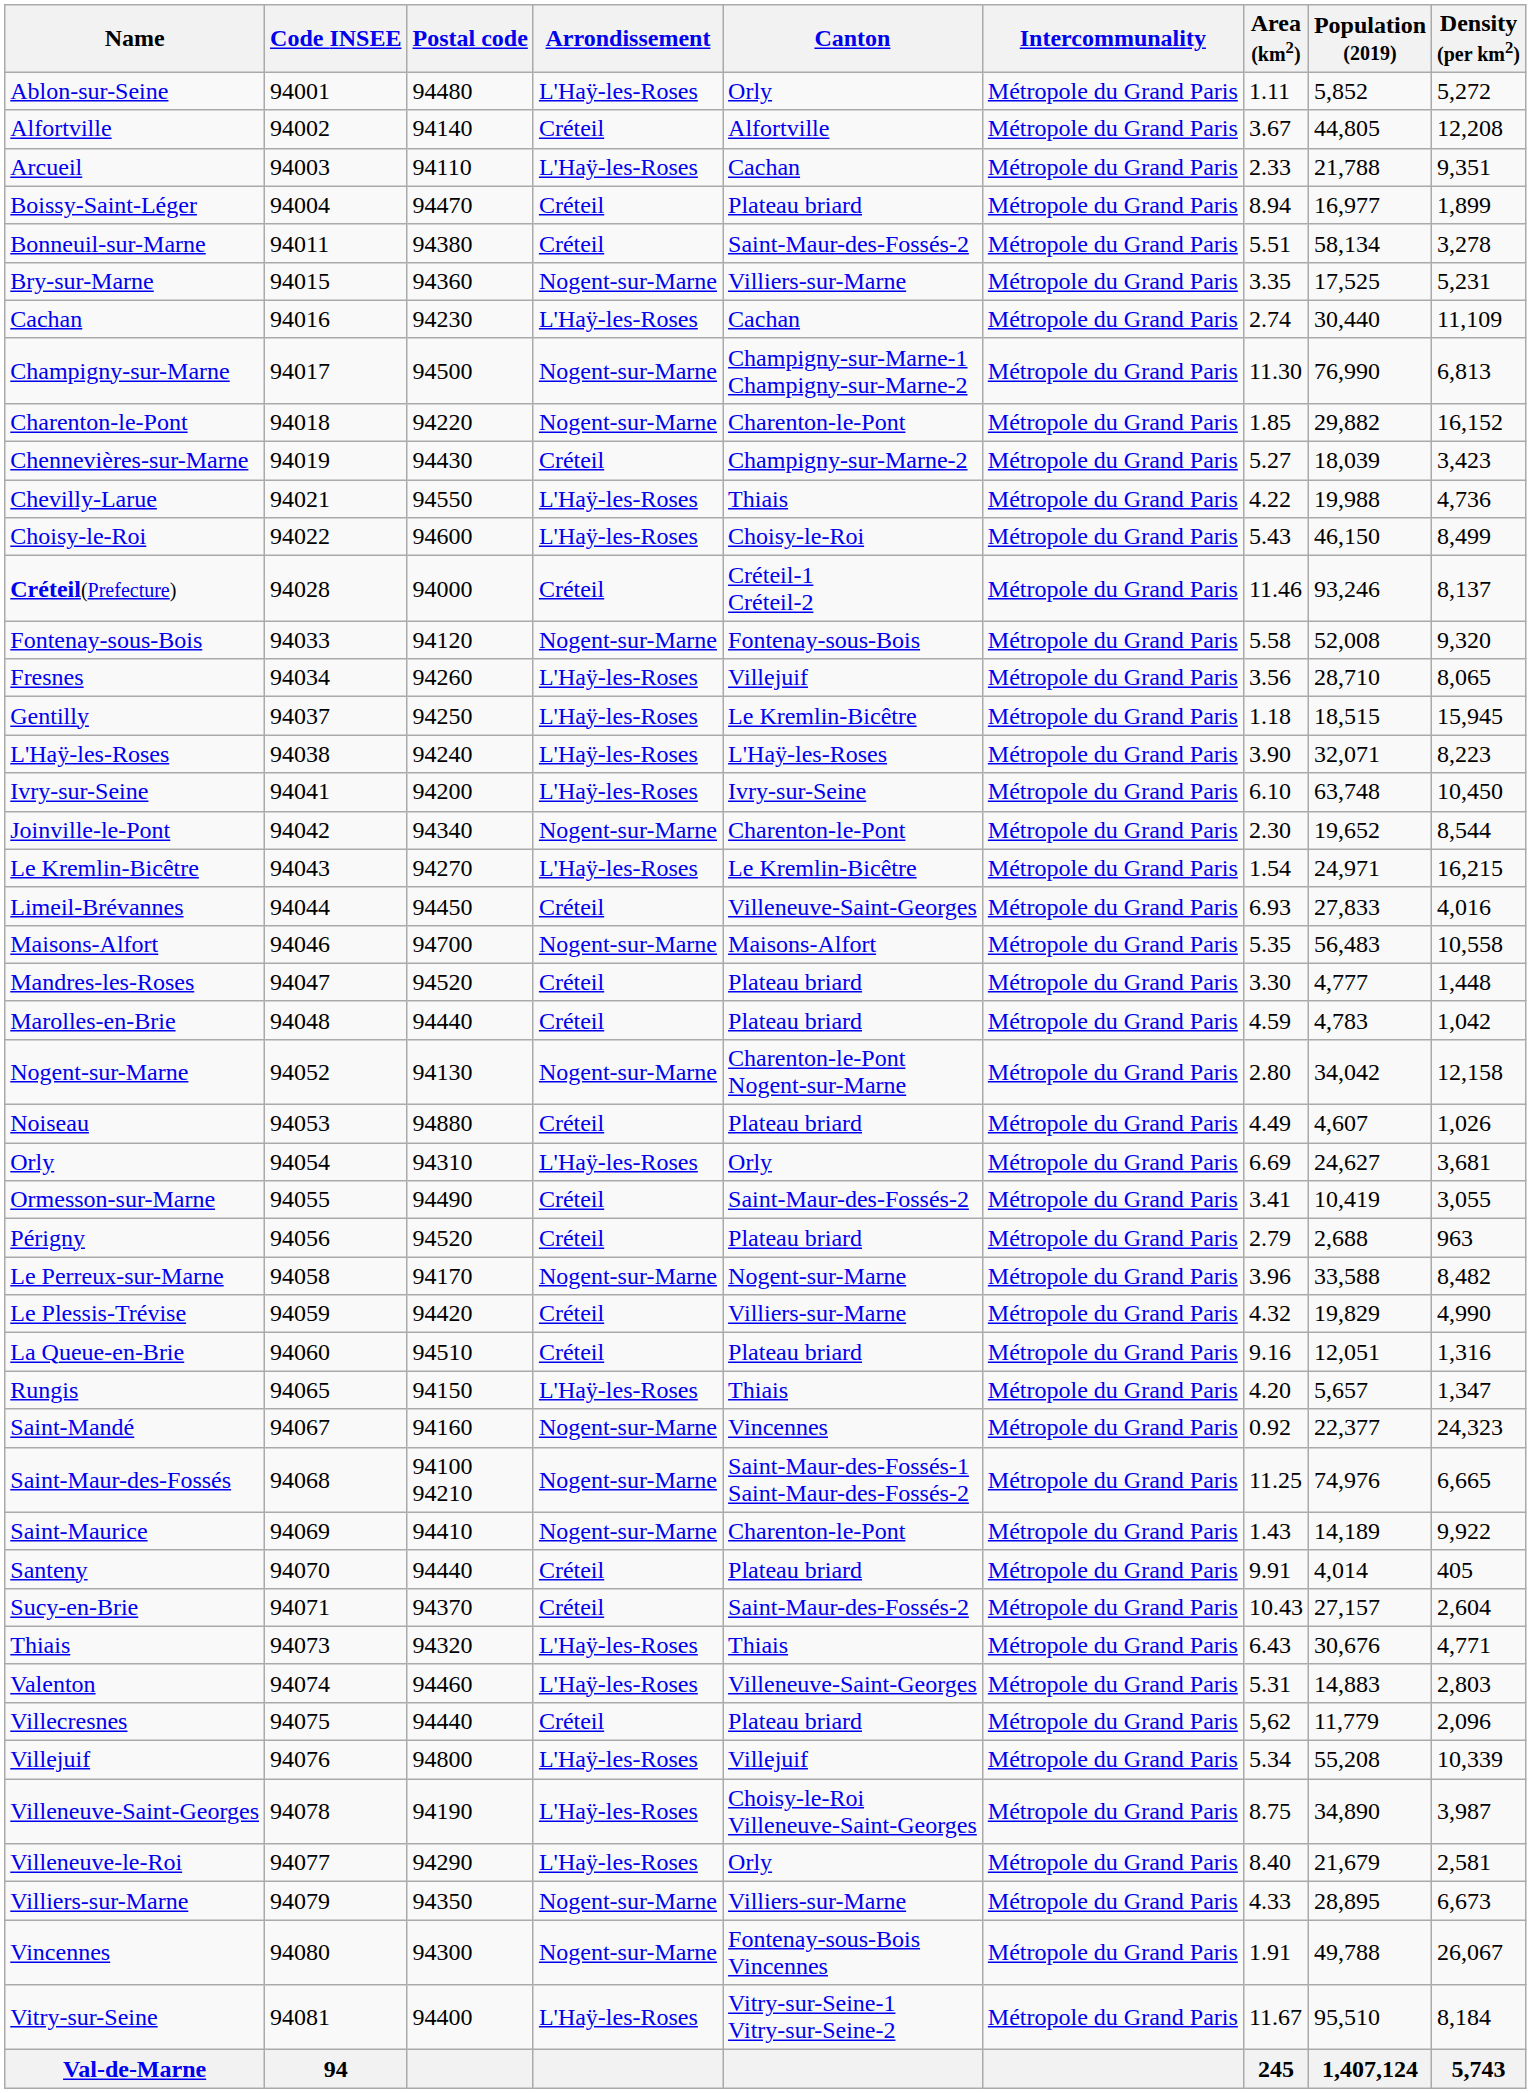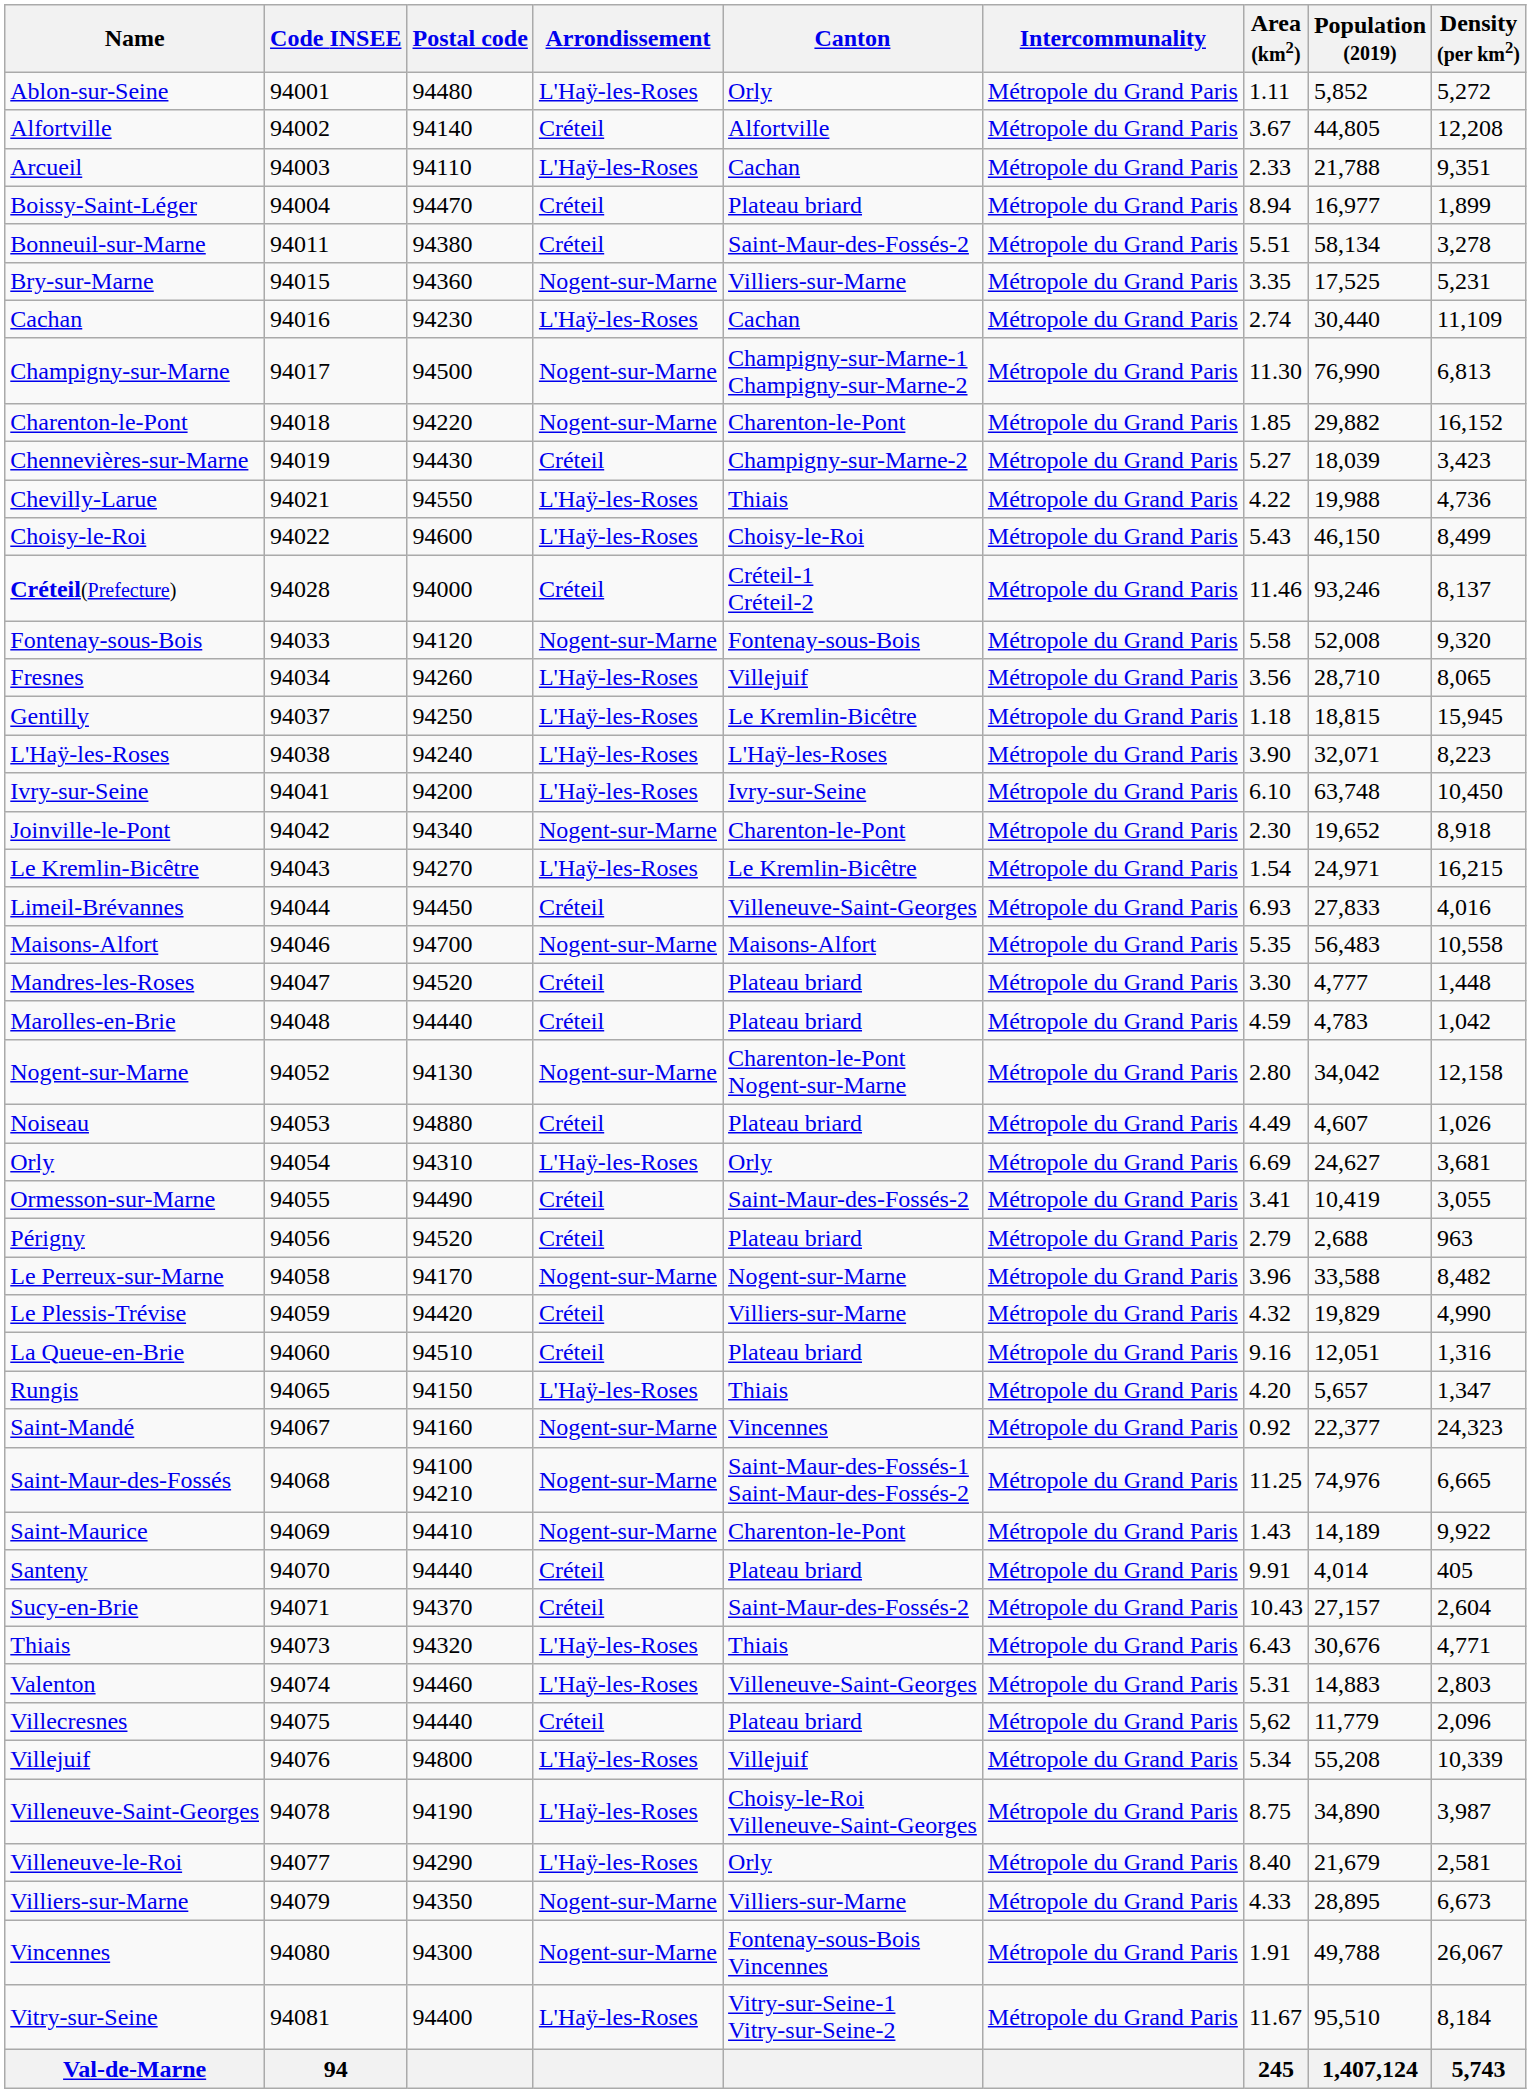Gentilly | Population (2019): 18,515 -> 18,815
Joinville-le-Pont | Density (per km2): 8,544 -> 8,918
